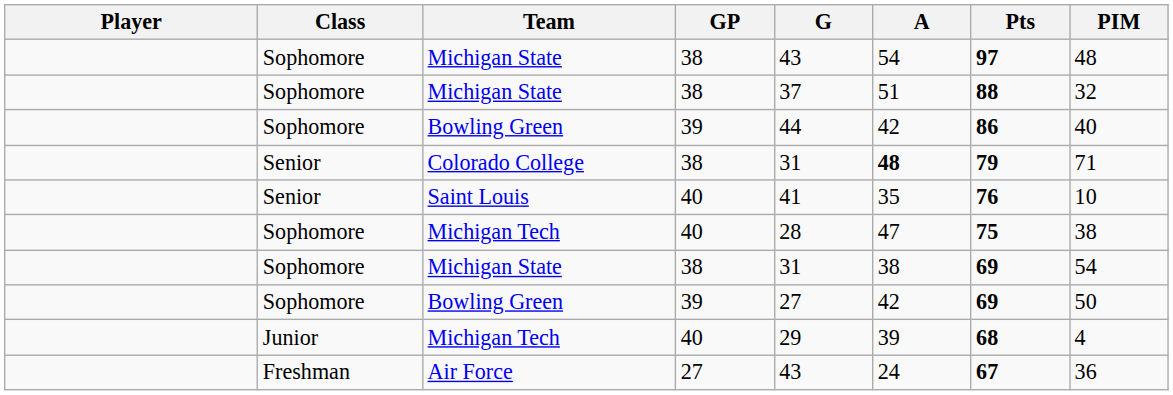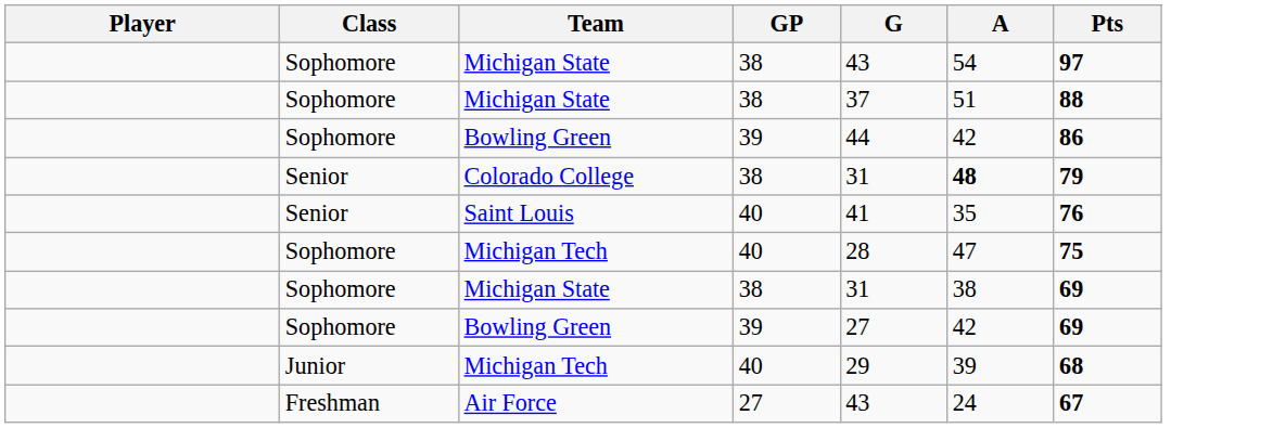- column: PIM | 48 | 32 | 40 | 71 | 10 | 38 | 54 | 50 | 4 | 36
